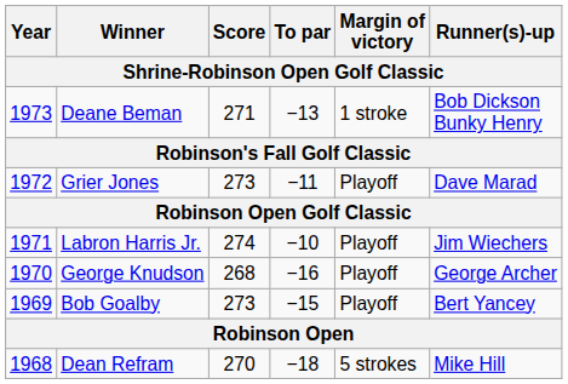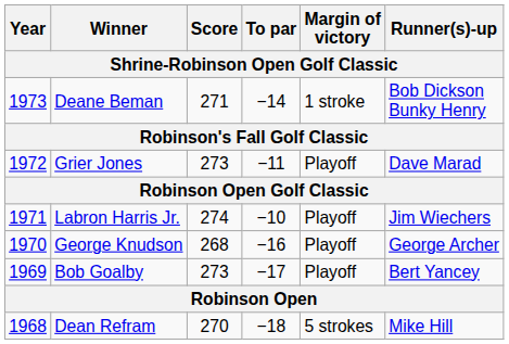Deane Beman | To par: −13 -> −14
Bob Goalby | To par: −15 -> −17
